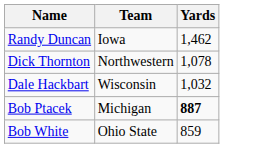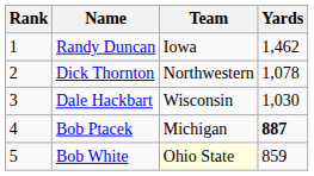+ column: Rank | 1 | 2 | 3 | 4 | 5
Dale Hackbart | Yards: 1,032 -> 1,030
Bob White | Team: no background -> lightyellow background
